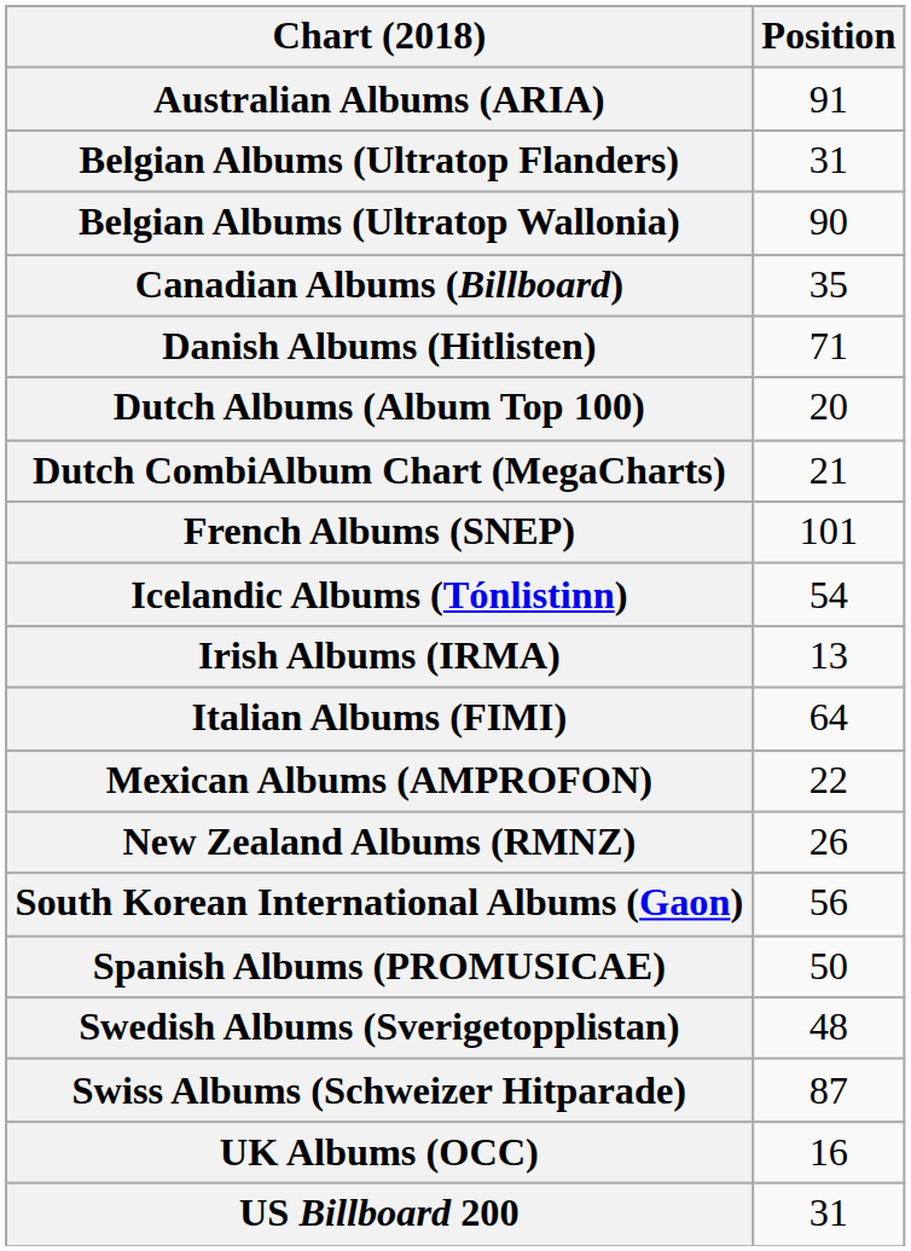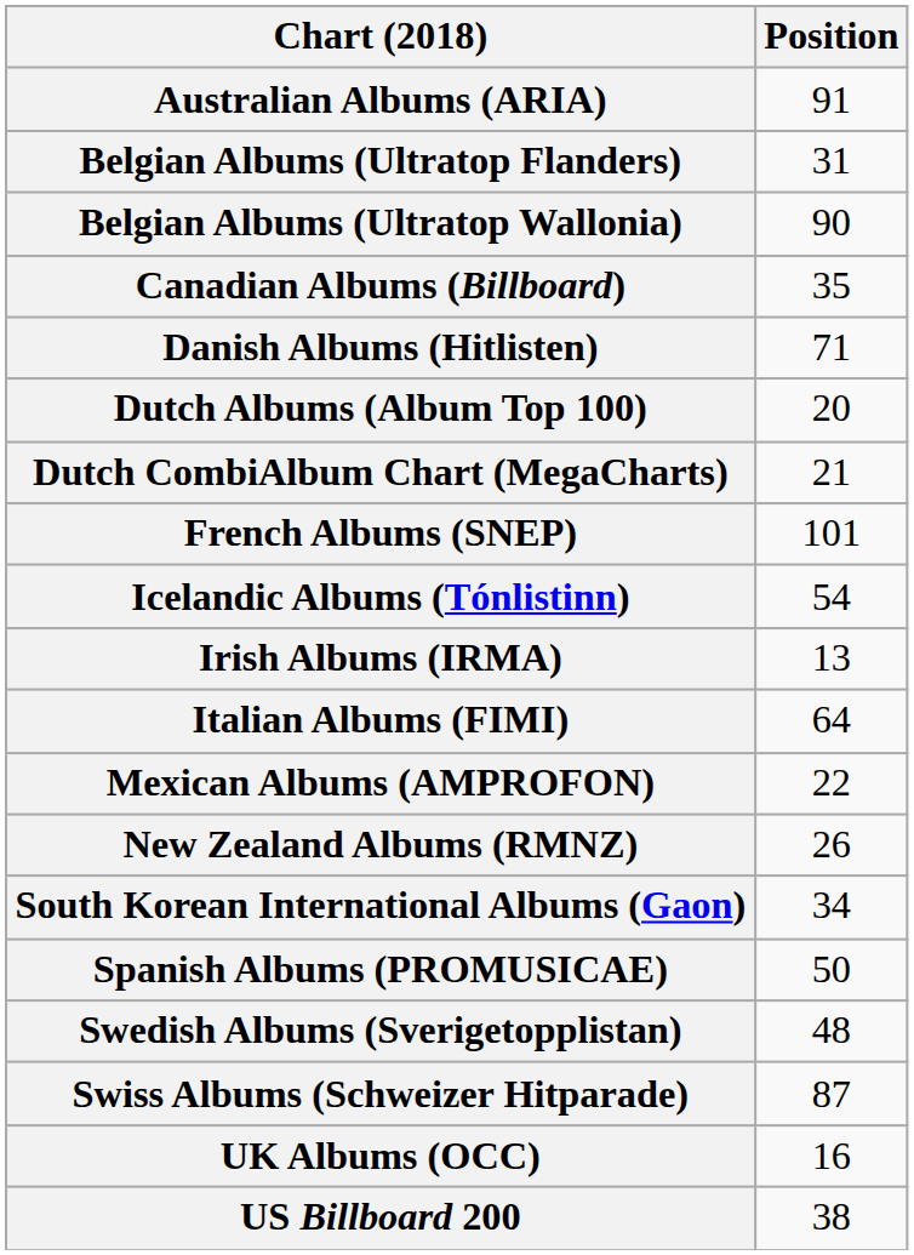South Korean International Albums (Gaon) | Position: 56 -> 34
US Billboard 200 | Position: 31 -> 38
